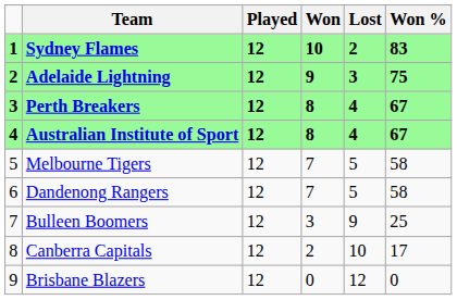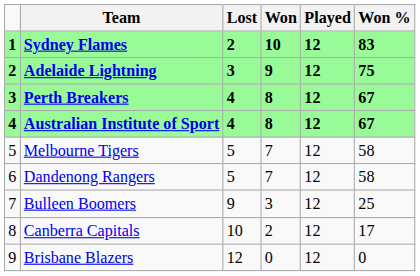columns swapped: Played <-> Lost
